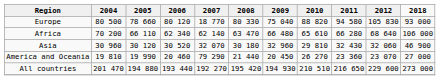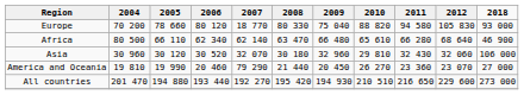Europe | 2004: 80 500 -> 70 200
Africa | 2004: 70 200 -> 80 500
Africa | 2018: 106 000 -> 46 900
Asia | 2018: 46 900 -> 106 000
